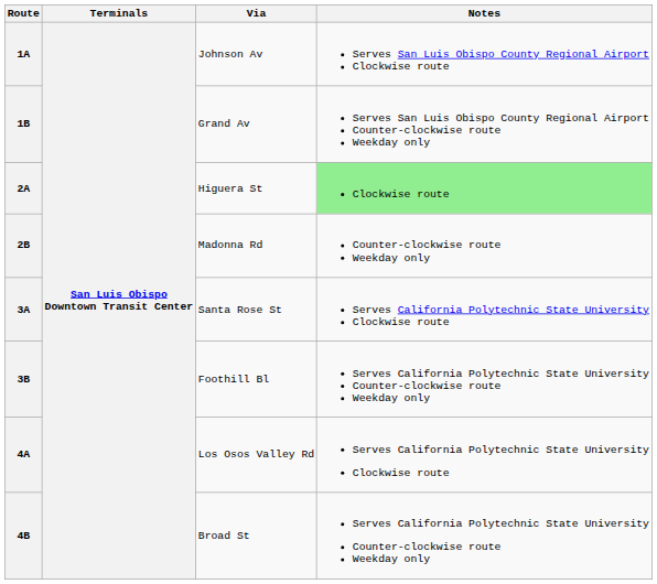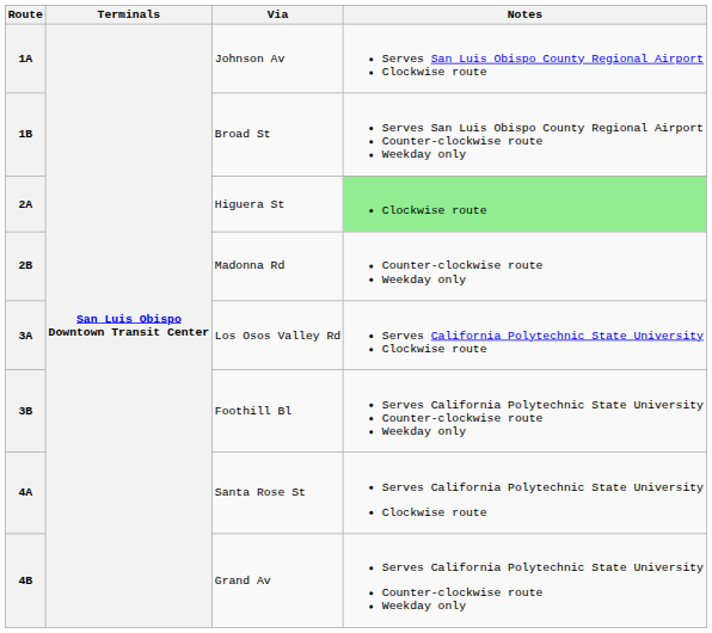1B | Via: Grand Av -> Broad St
3A | Via: Santa Rose St -> Los Osos Valley Rd
4A | Via: Los Osos Valley Rd -> Santa Rose St
4B | Via: Broad St -> Grand Av
